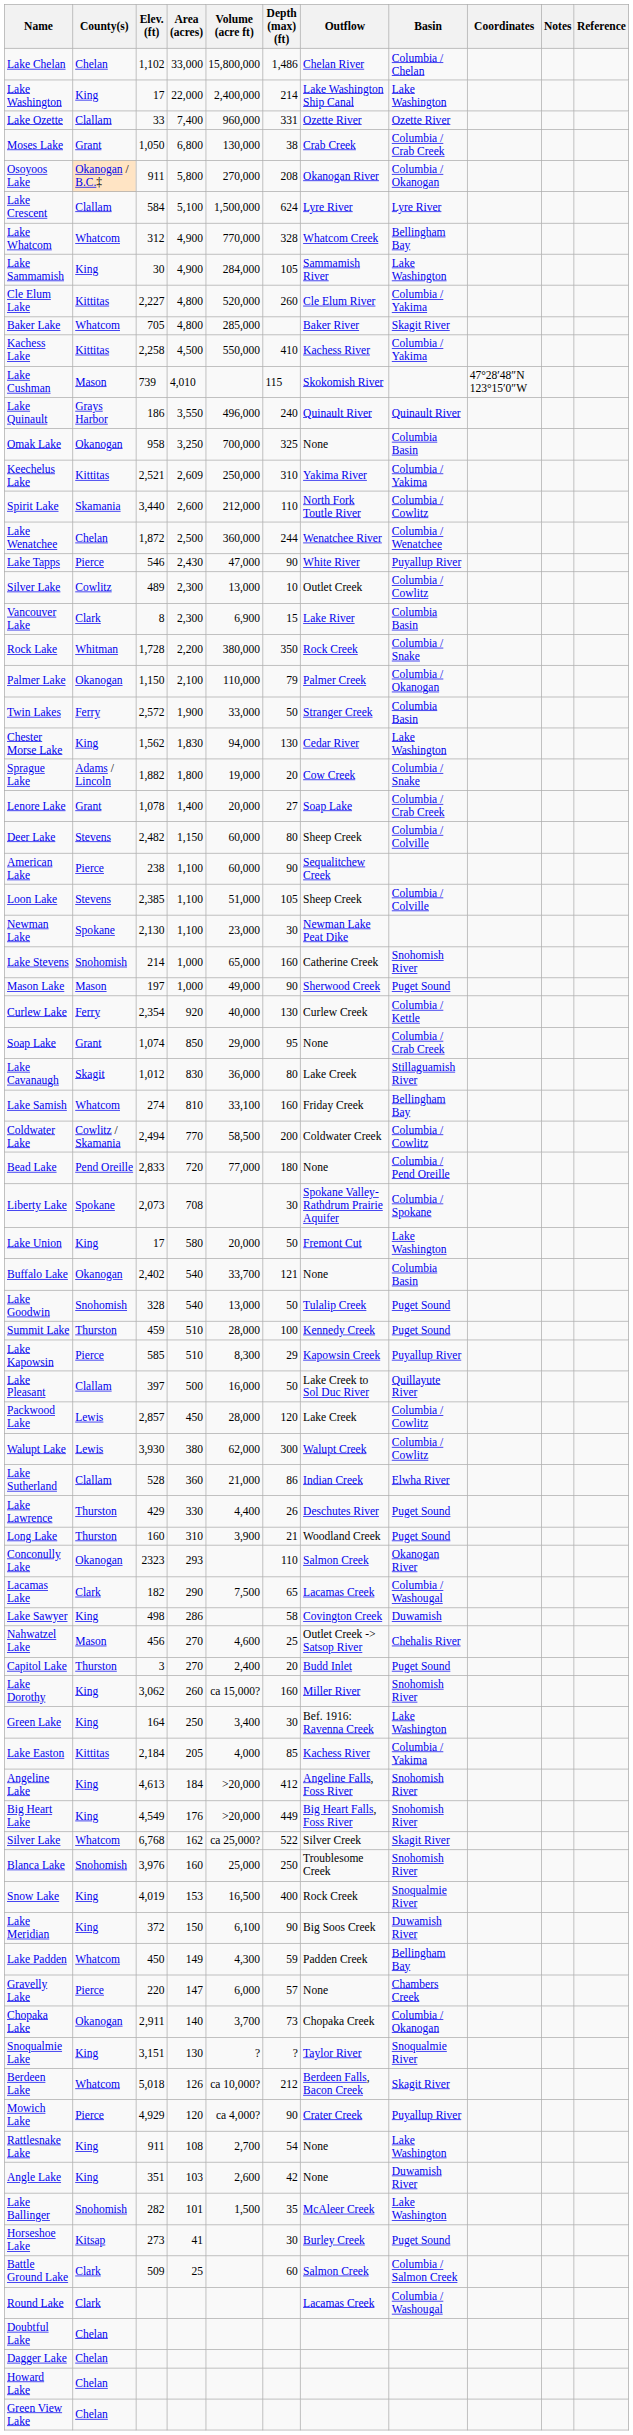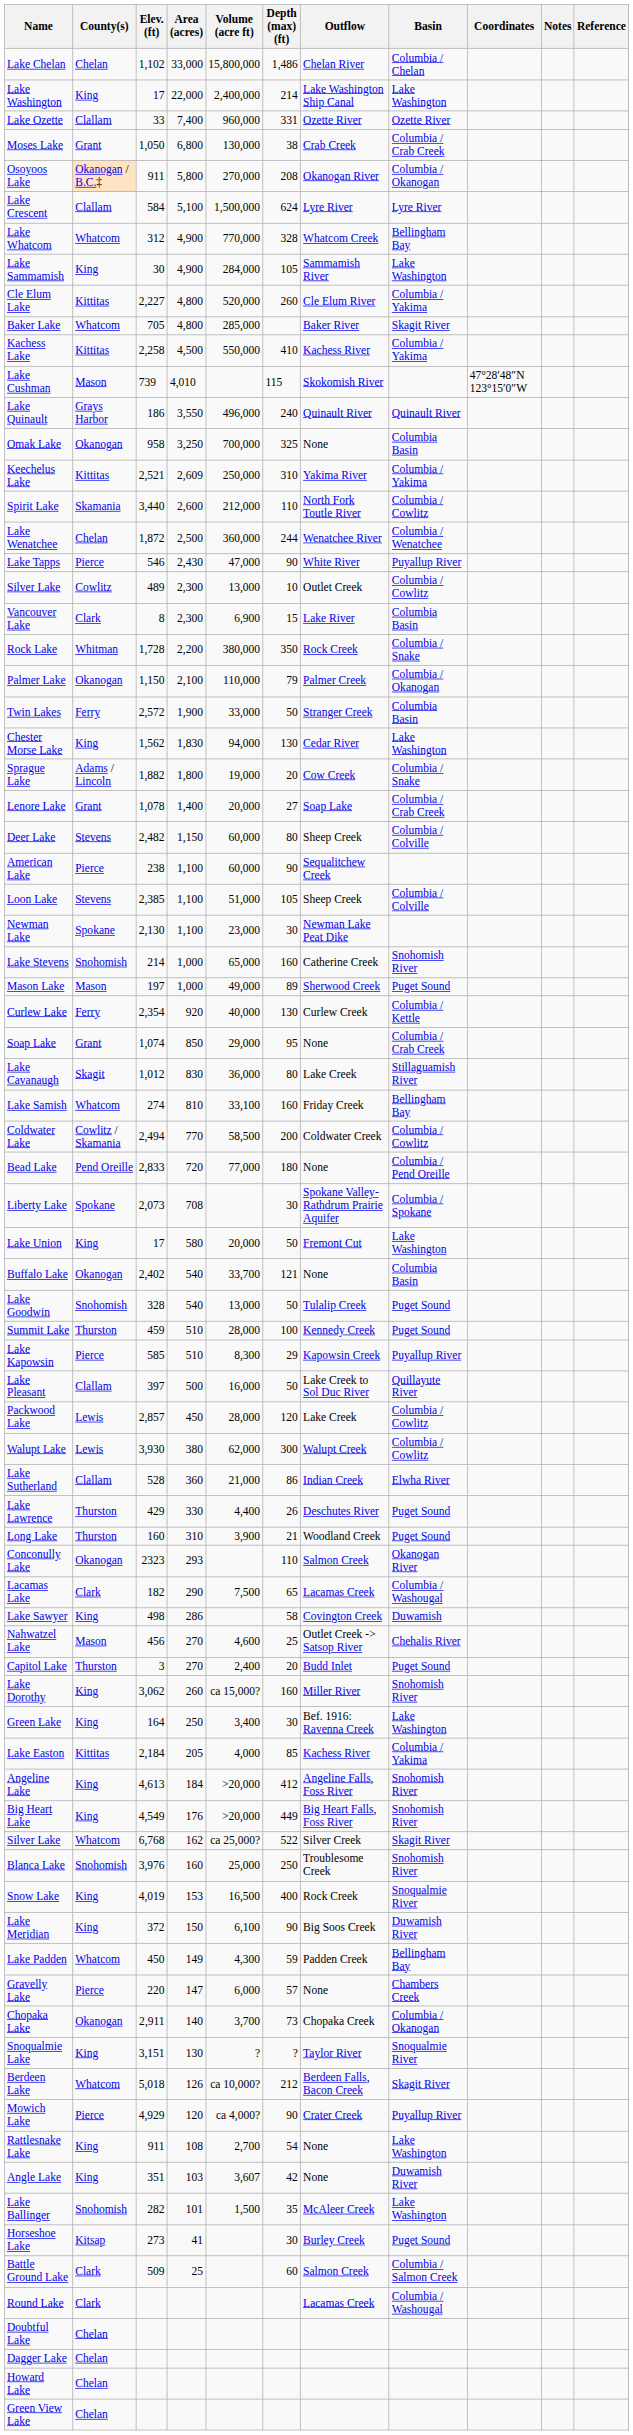Mason Lake | Depth (max)(ft): 90 -> 89
Angle Lake | Volume (acre ft): 2,600 -> 3,607
